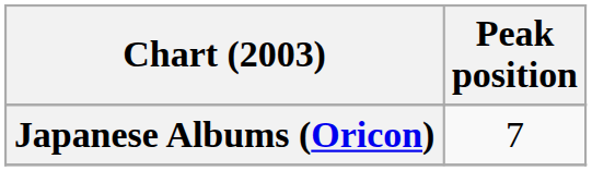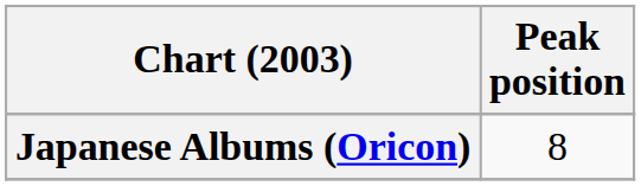Japanese Albums (Oricon) | Peak position: 7 -> 8
